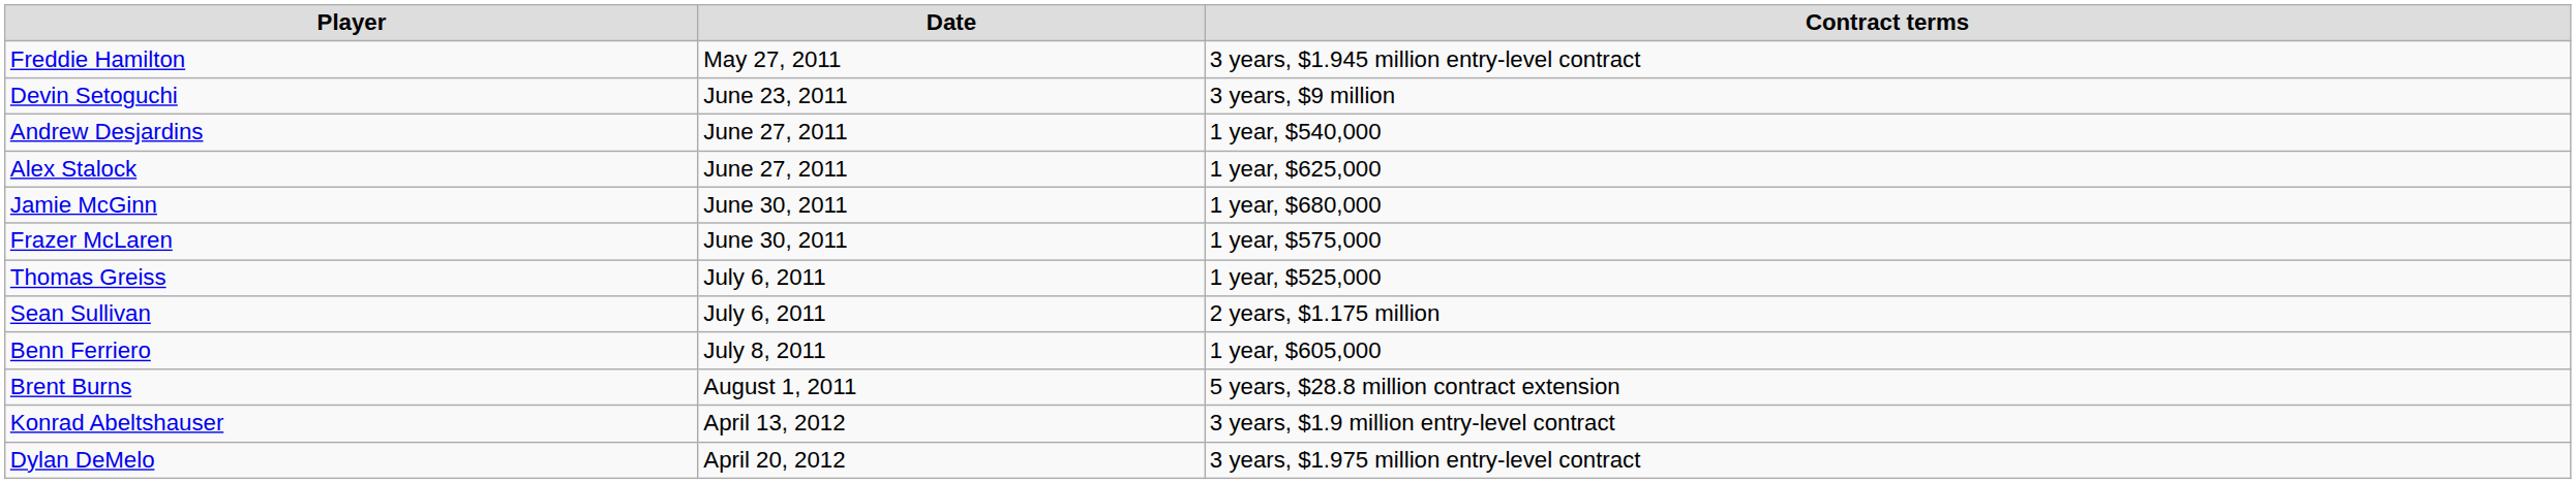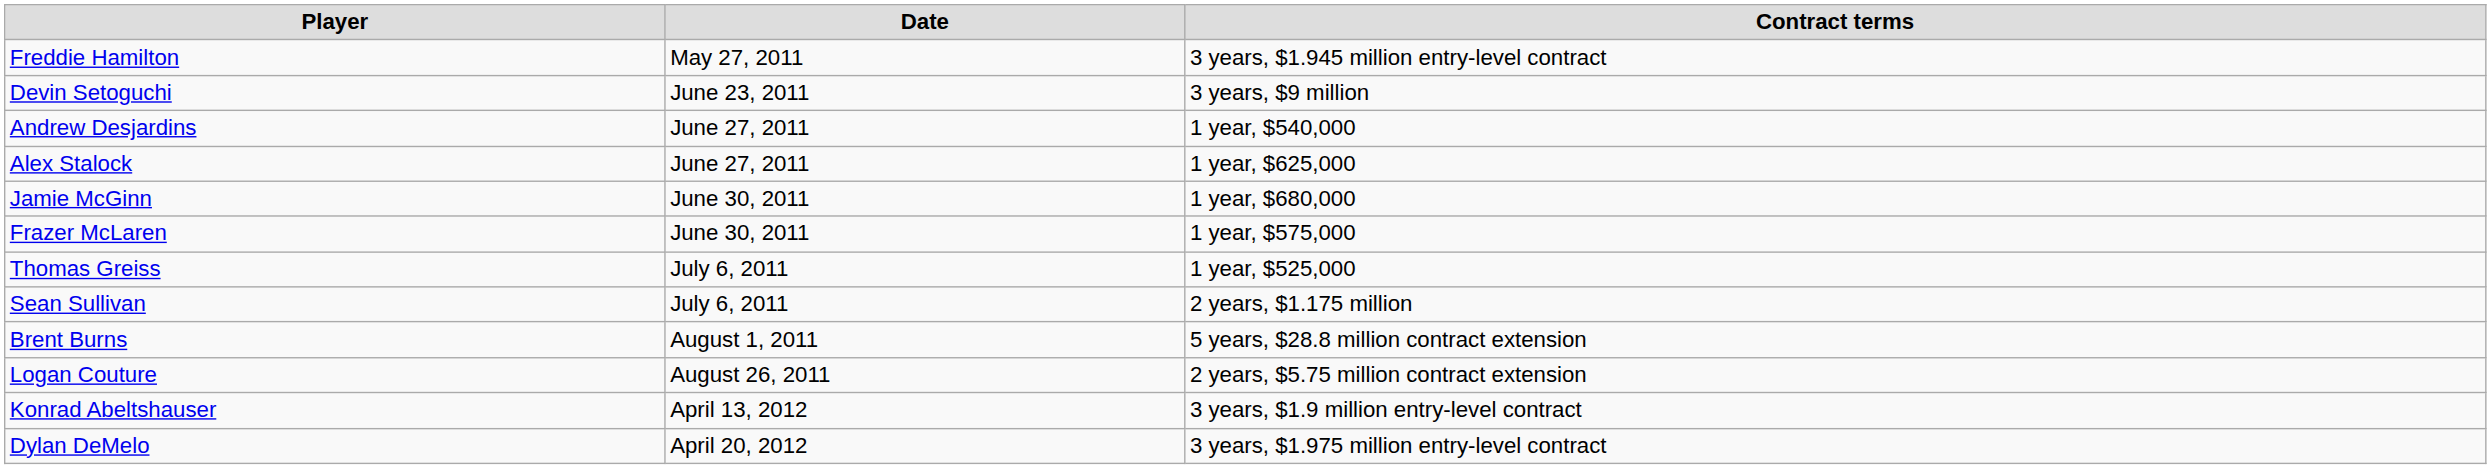- row: Benn Ferriero | July 8, 2011 | 1 year, $605,000
+ row: Logan Couture | August 26, 2011 | 2 years, $5.75 million contract extension
